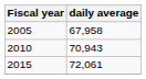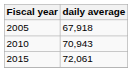2005 | daily average: 67,958 -> 67,918
